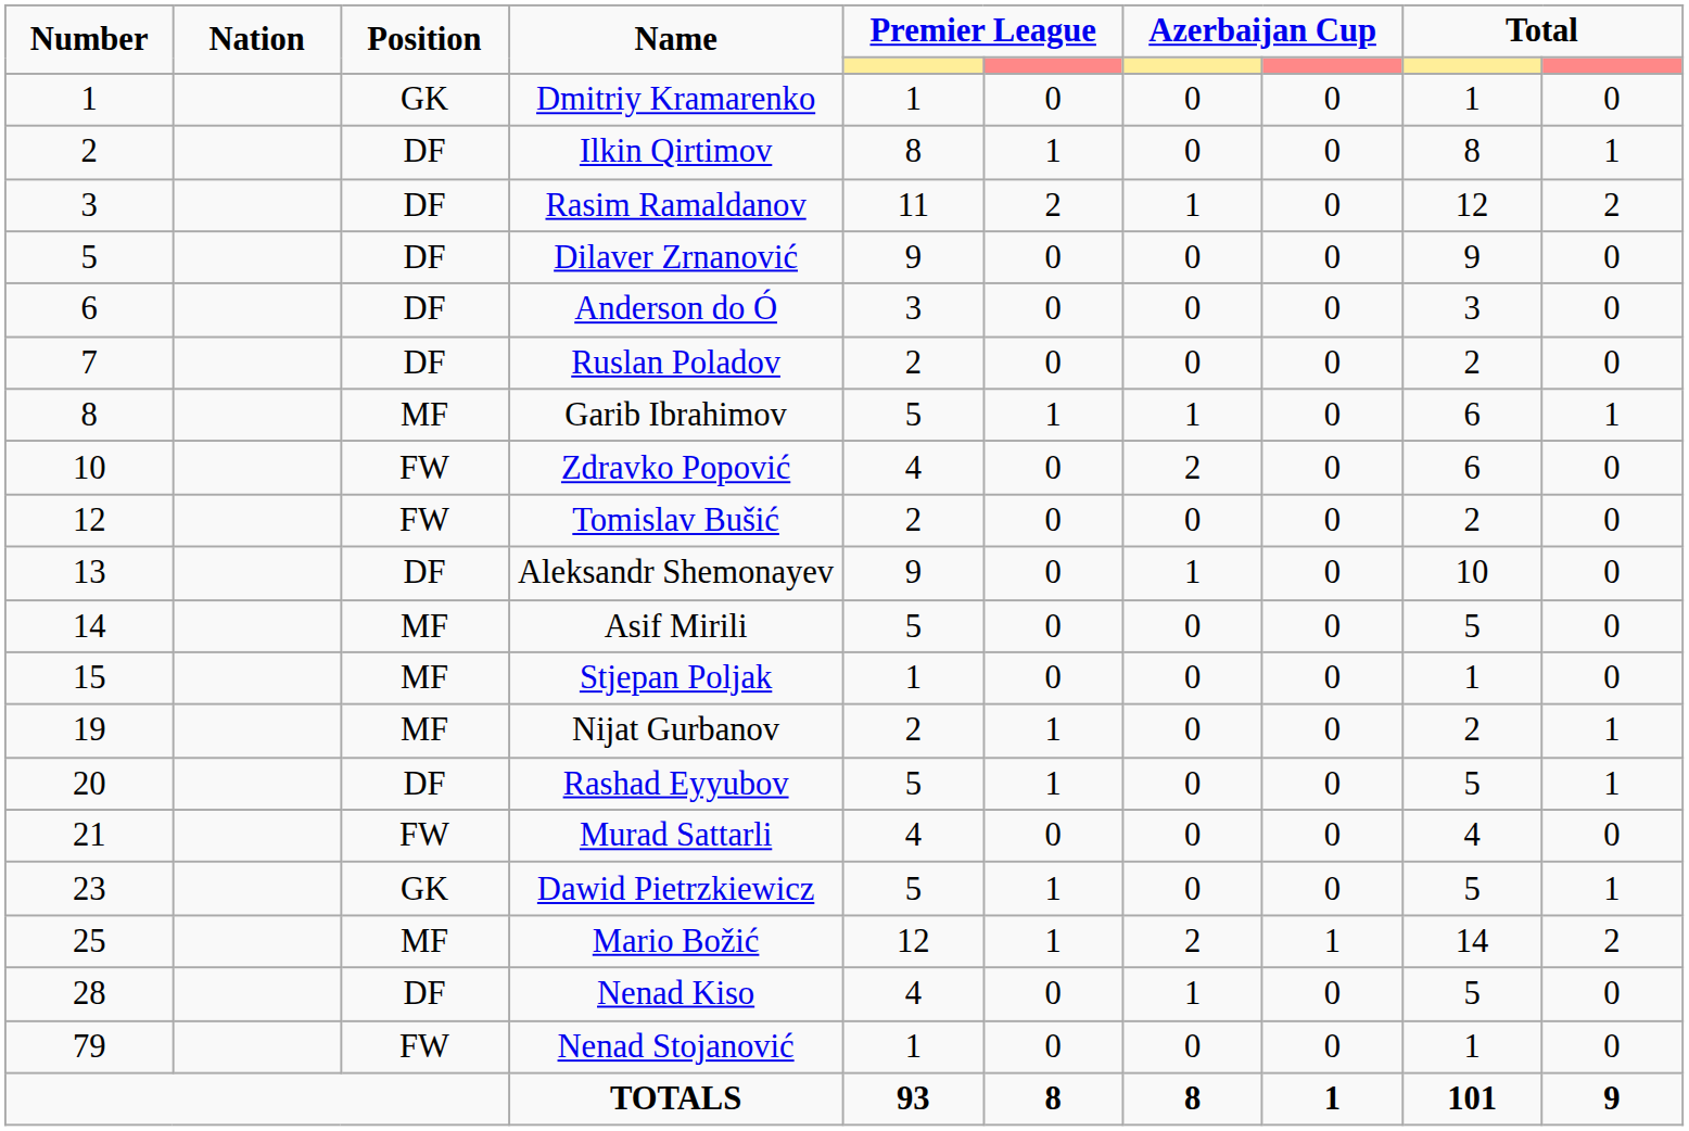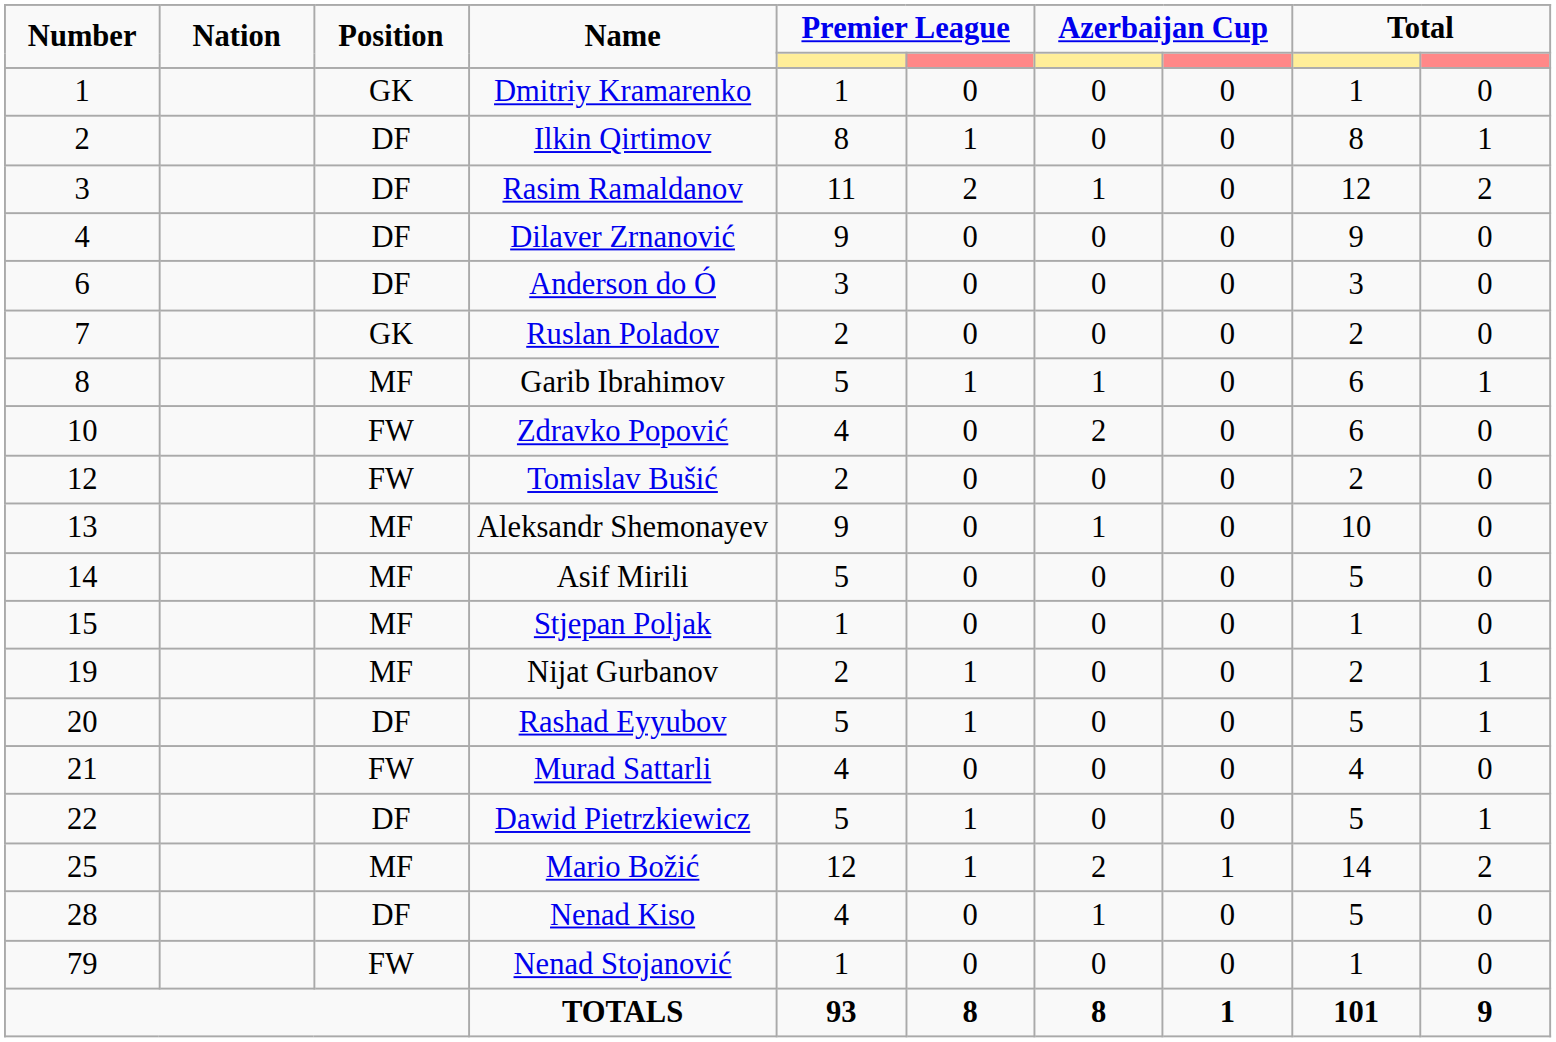Dilaver Zrnanović | Number: 5 -> 4
Ruslan Poladov | Position: DF -> GK
Aleksandr Shemonayev | Position: DF -> MF
Dawid Pietrzkiewicz | Number: 23 -> 22
Dawid Pietrzkiewicz | Position: GK -> DF
